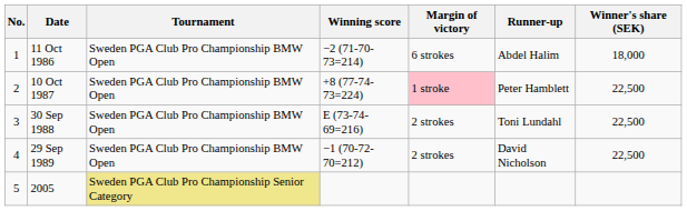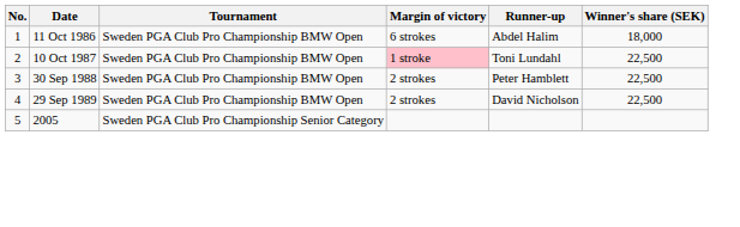- column: Winning score | −2 (71-70-73=214) | +8 (77-74-73=224) | E (73-74-69=216) | −1 (70-72-70=212)
10 Oct 1987 | Runner-up: Peter Hamblett -> Toni Lundahl
30 Sep 1988 | Runner-up: Toni Lundahl -> Peter Hamblett
2005 | Tournament: khaki background -> no background
